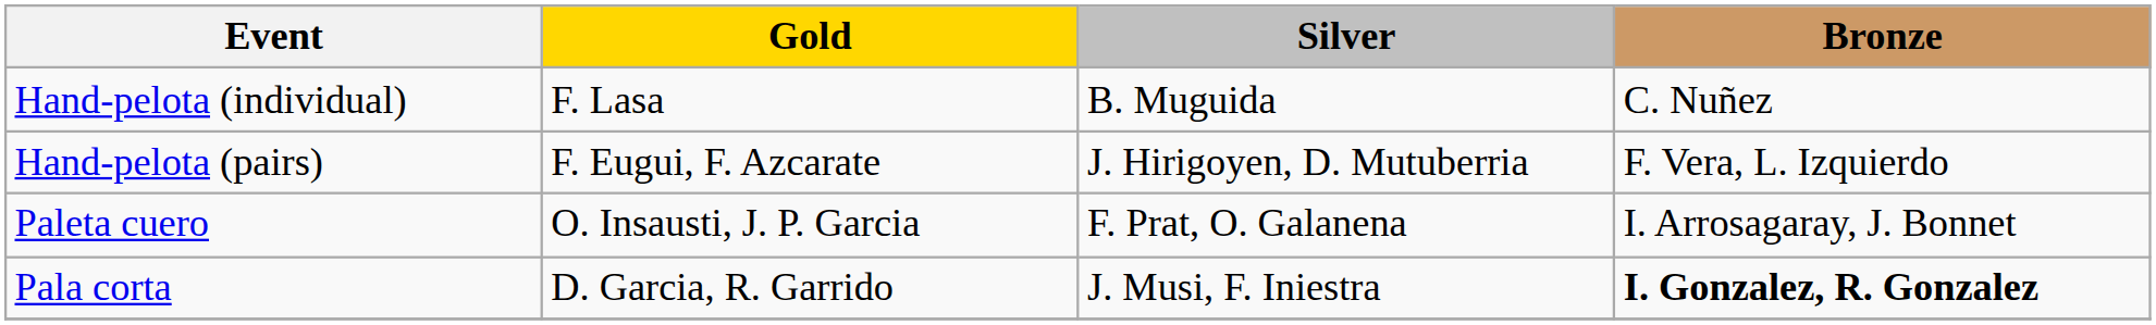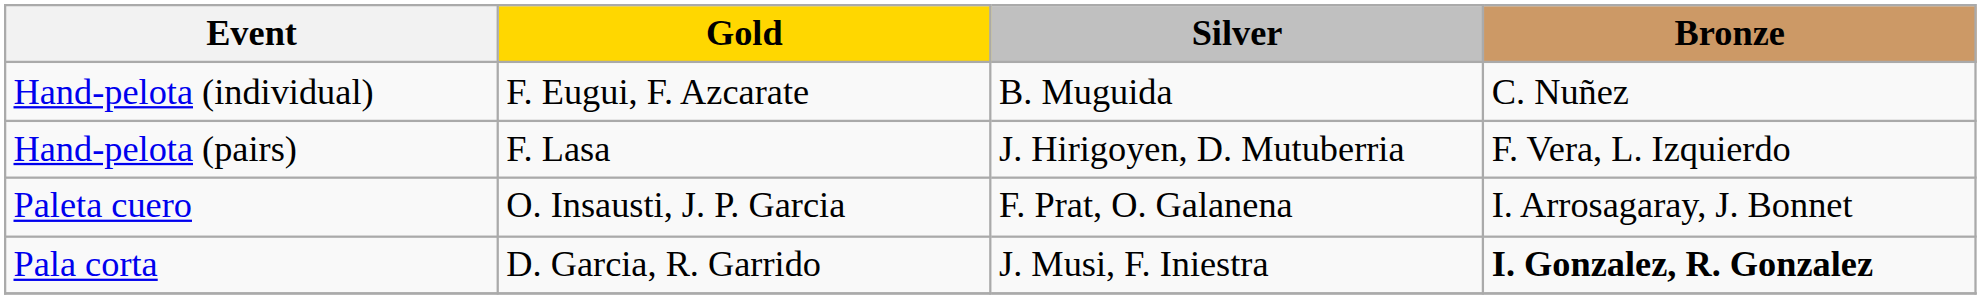Hand-pelota (individual) | Gold: F. Lasa -> F. Eugui, F. Azcarate
Hand-pelota (pairs) | Gold: F. Eugui, F. Azcarate -> F. Lasa
